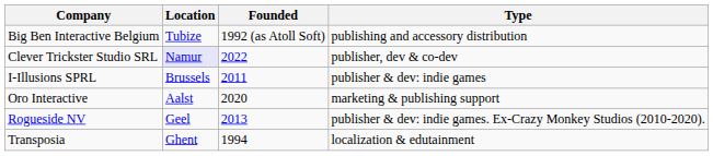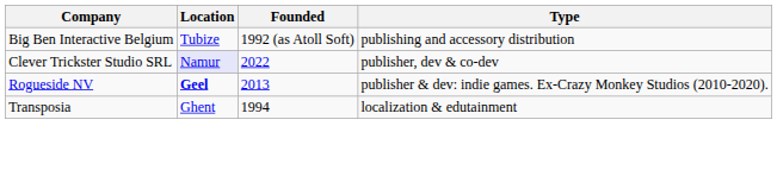- row: I-Illusions SPRL | Brussels | 2011 | publisher & dev: indie games
- row: Oro Interactive | Aalst | 2020 | marketing & publishing support
Rogueside NV | Location: normal -> bold
